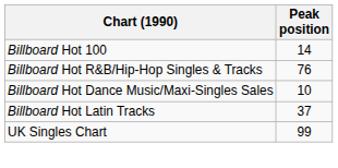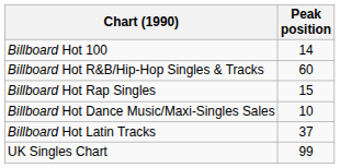Billboard Hot R&B/Hip-Hop Singles & Tracks | Peak position: 76 -> 60
+ row: Billboard Hot Rap Singles | 15
